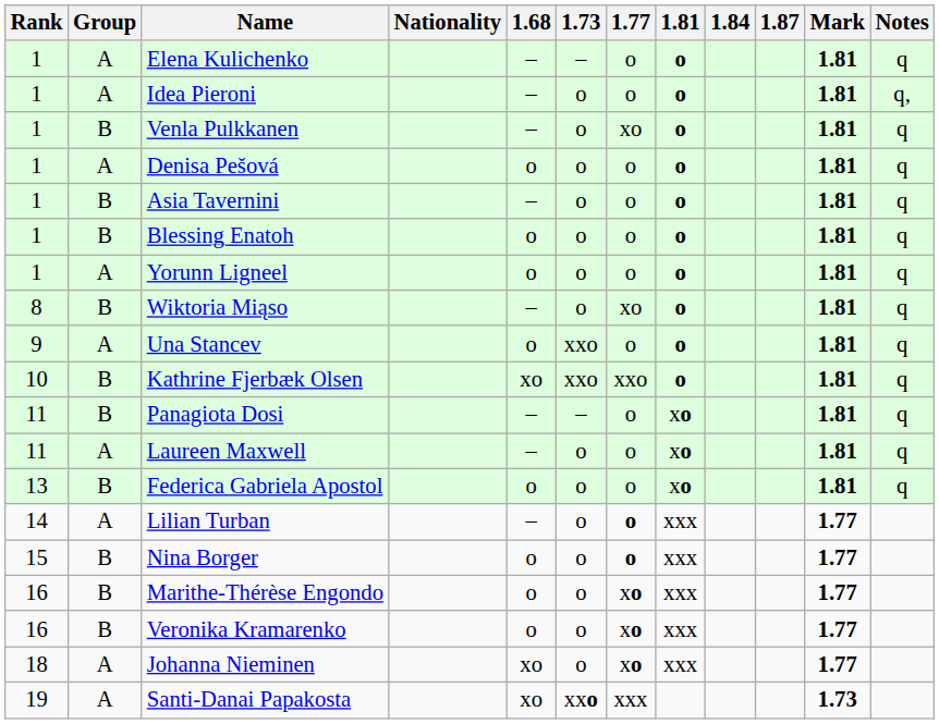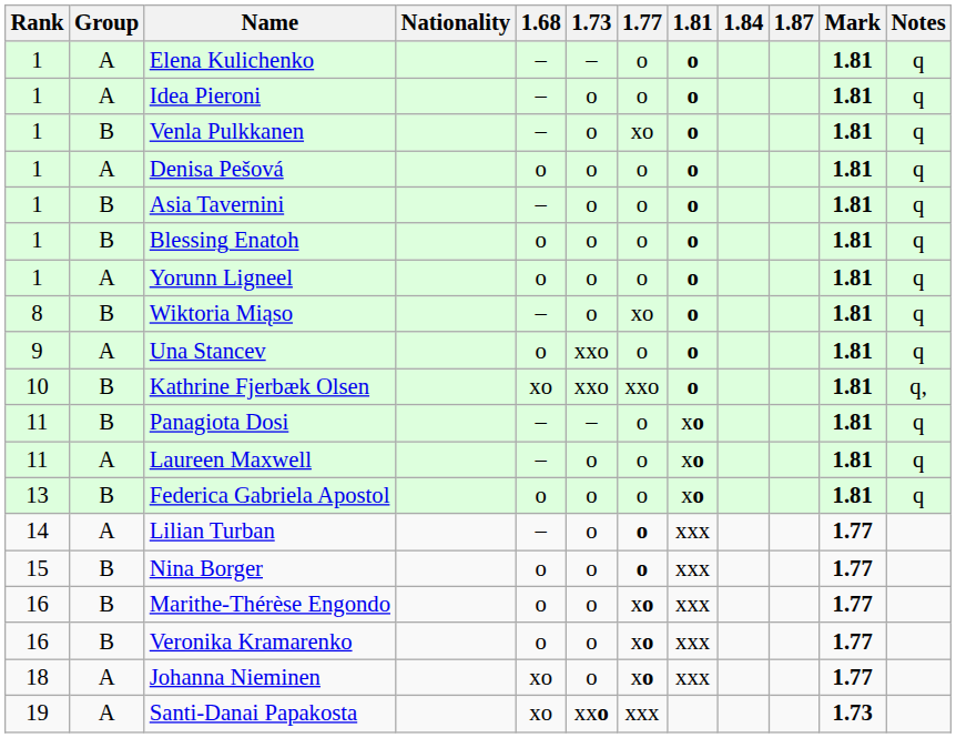Idea Pieroni | Notes: q, -> q
Kathrine Fjerbæk Olsen | Notes: q -> q,
